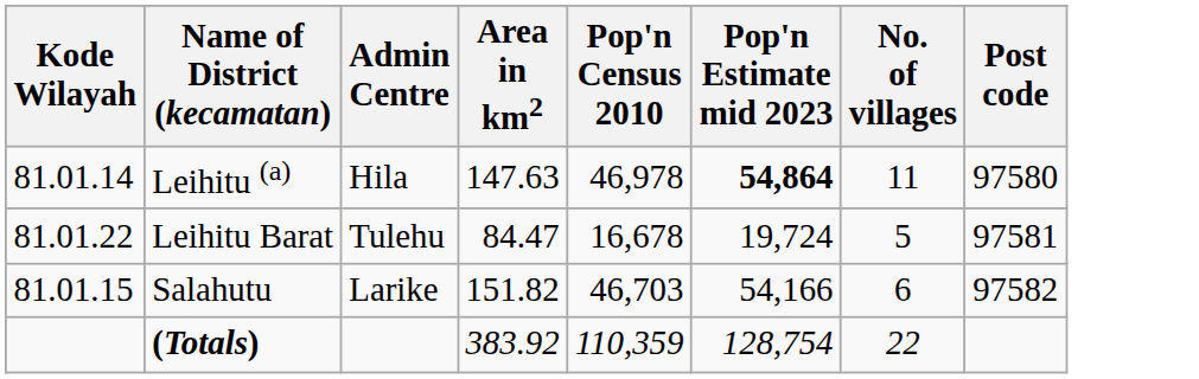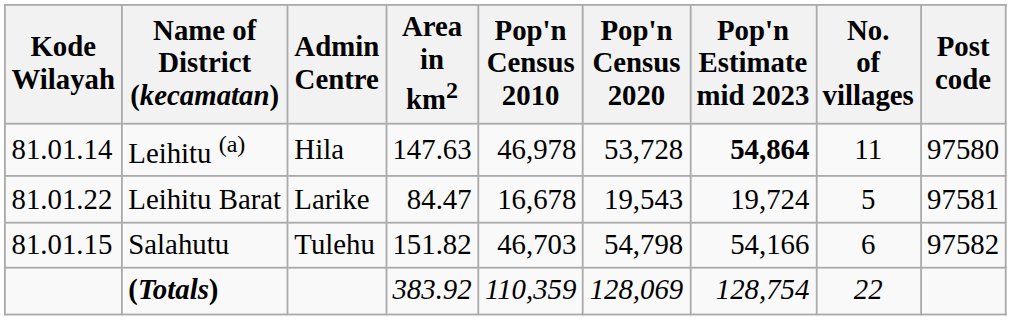+ column: Pop'n Census 2020 | 53,728 | 19,543 | 54,798 | 128,069
Leihitu Barat | Admin Centre: Tulehu -> Larike
Salahutu | Admin Centre: Larike -> Tulehu
